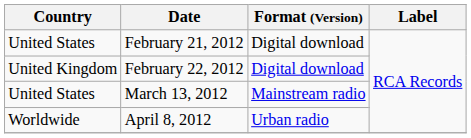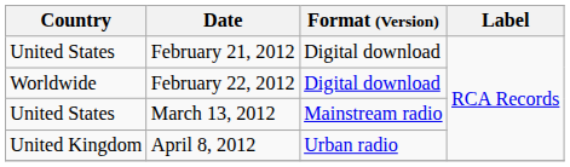February 22, 2012 | Country: United Kingdom -> Worldwide
April 8, 2012 | Country: Worldwide -> United Kingdom
